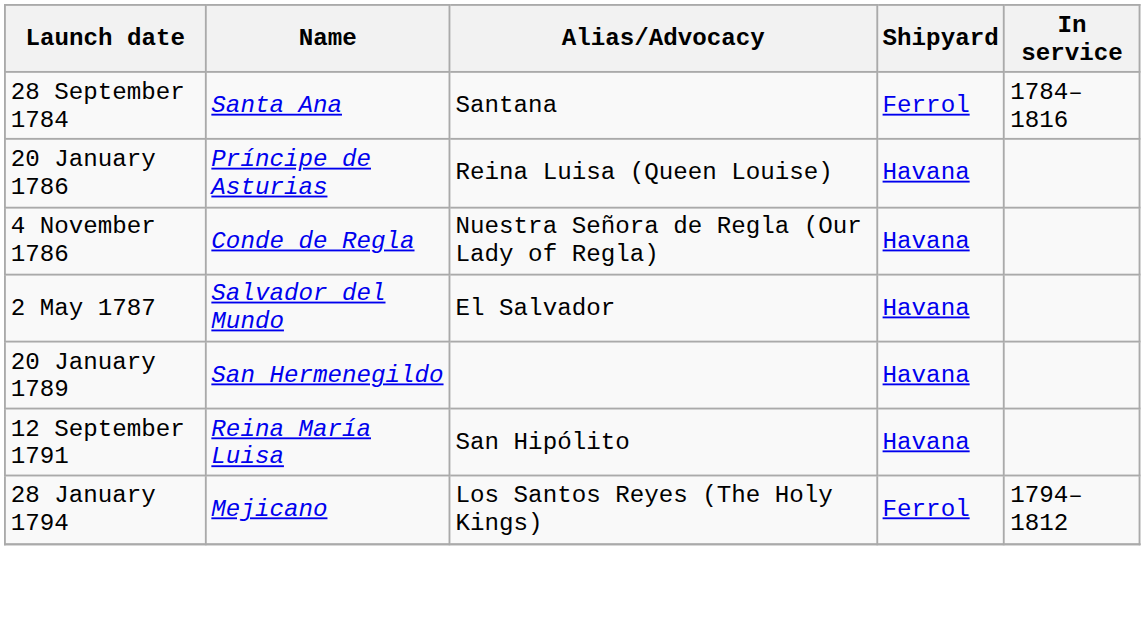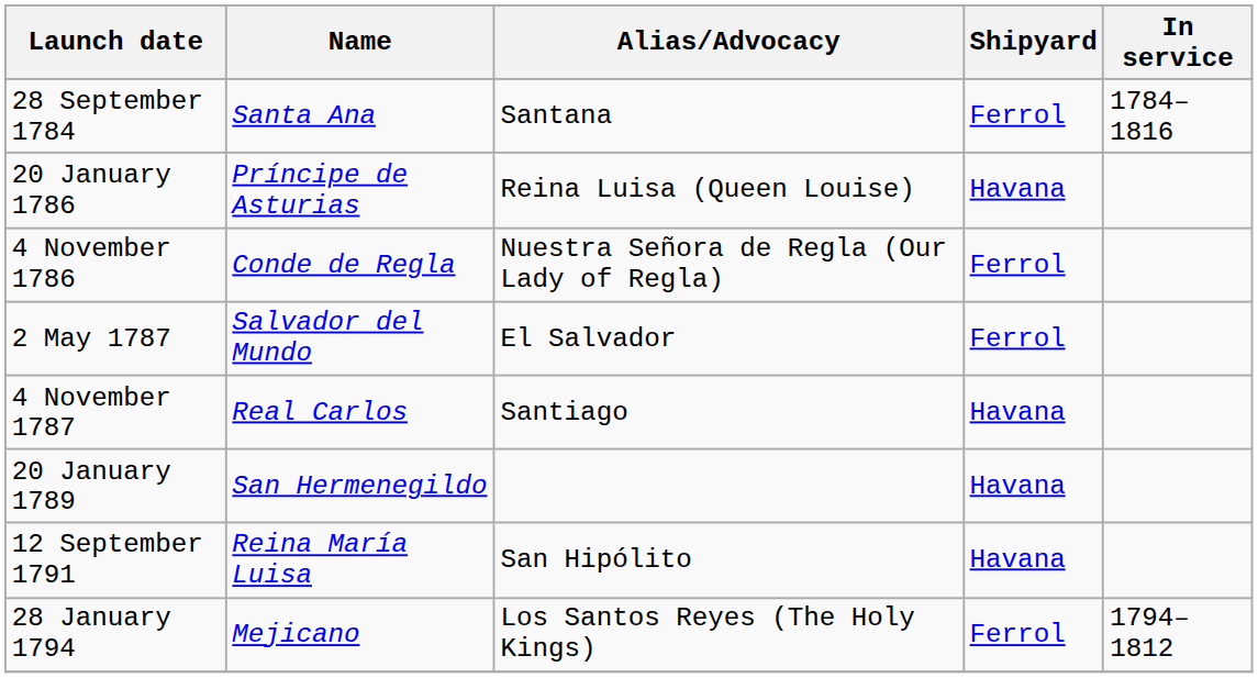4 November 1786 | Shipyard: Havana -> Ferrol
2 May 1787 | Shipyard: Havana -> Ferrol
+ row: 4 November 1787 | Real Carlos | Santiago | Havana
